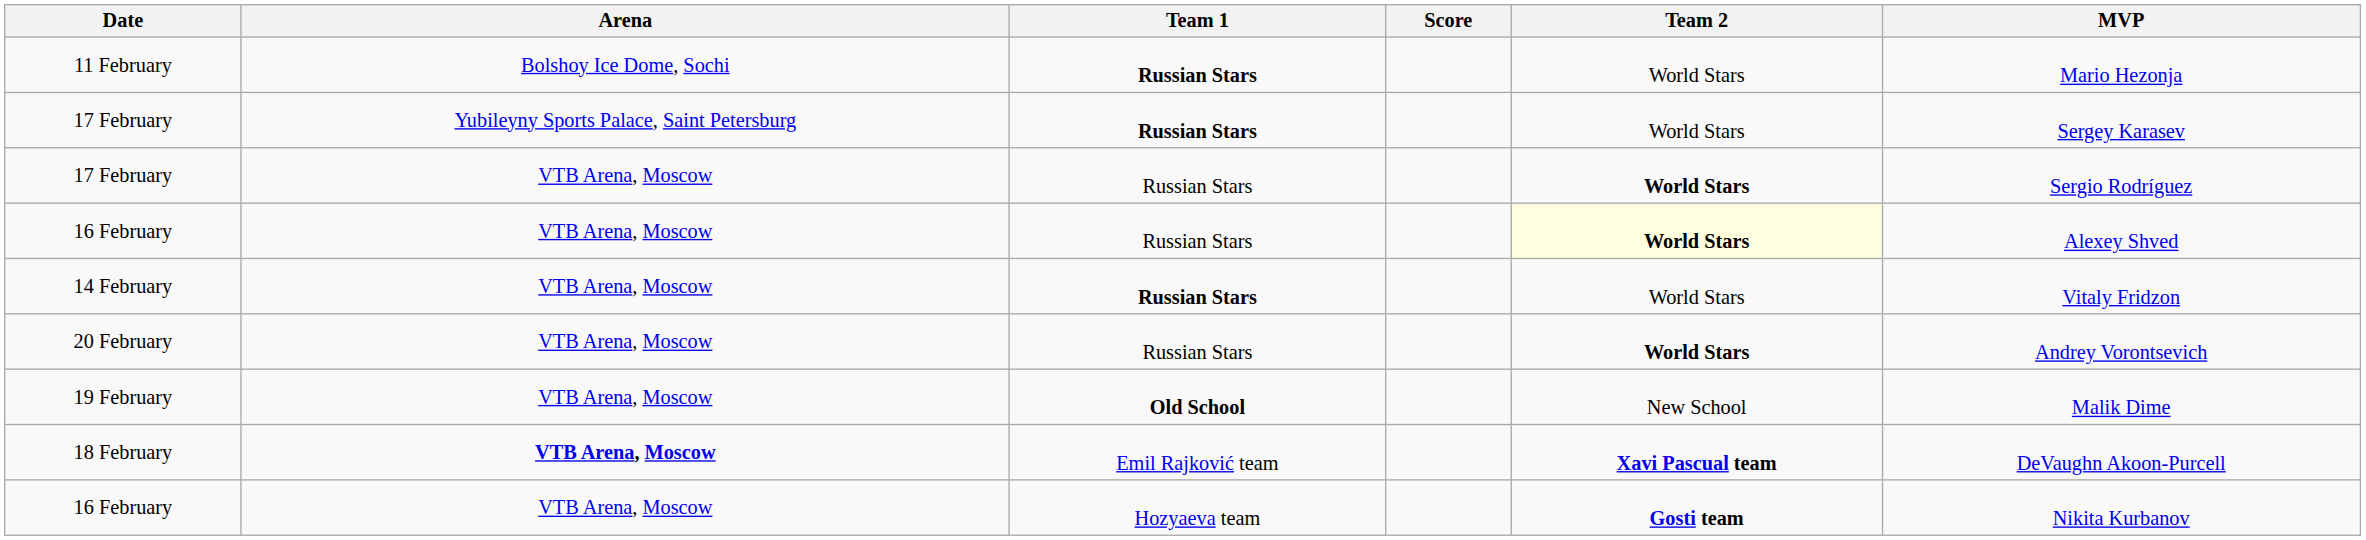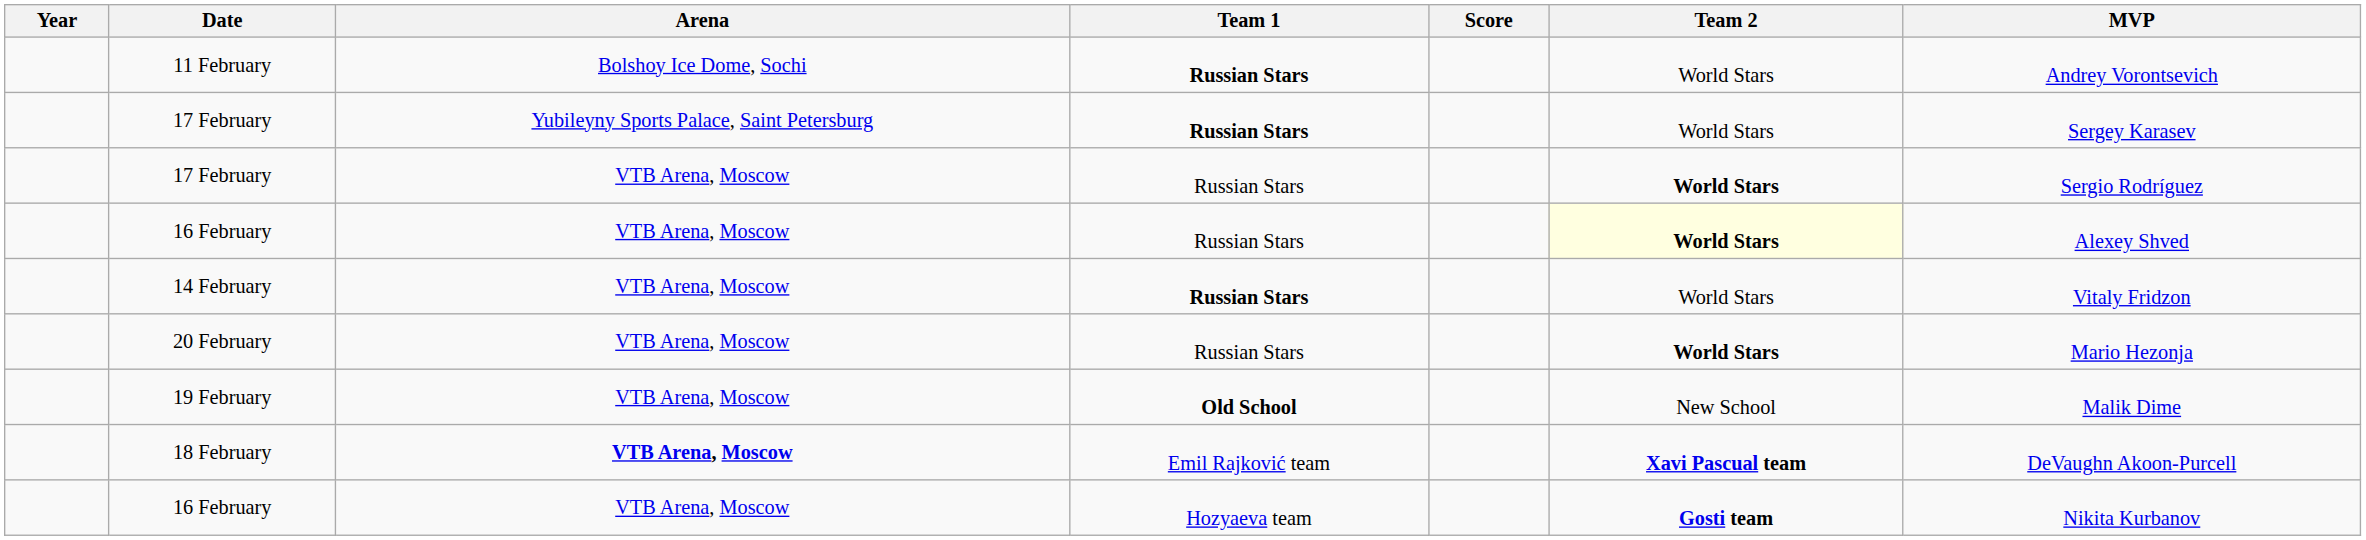+ column: Year
11 February | MVP: Mario Hezonja -> Andrey Vorontsevich
20 February | MVP: Andrey Vorontsevich -> Mario Hezonja
